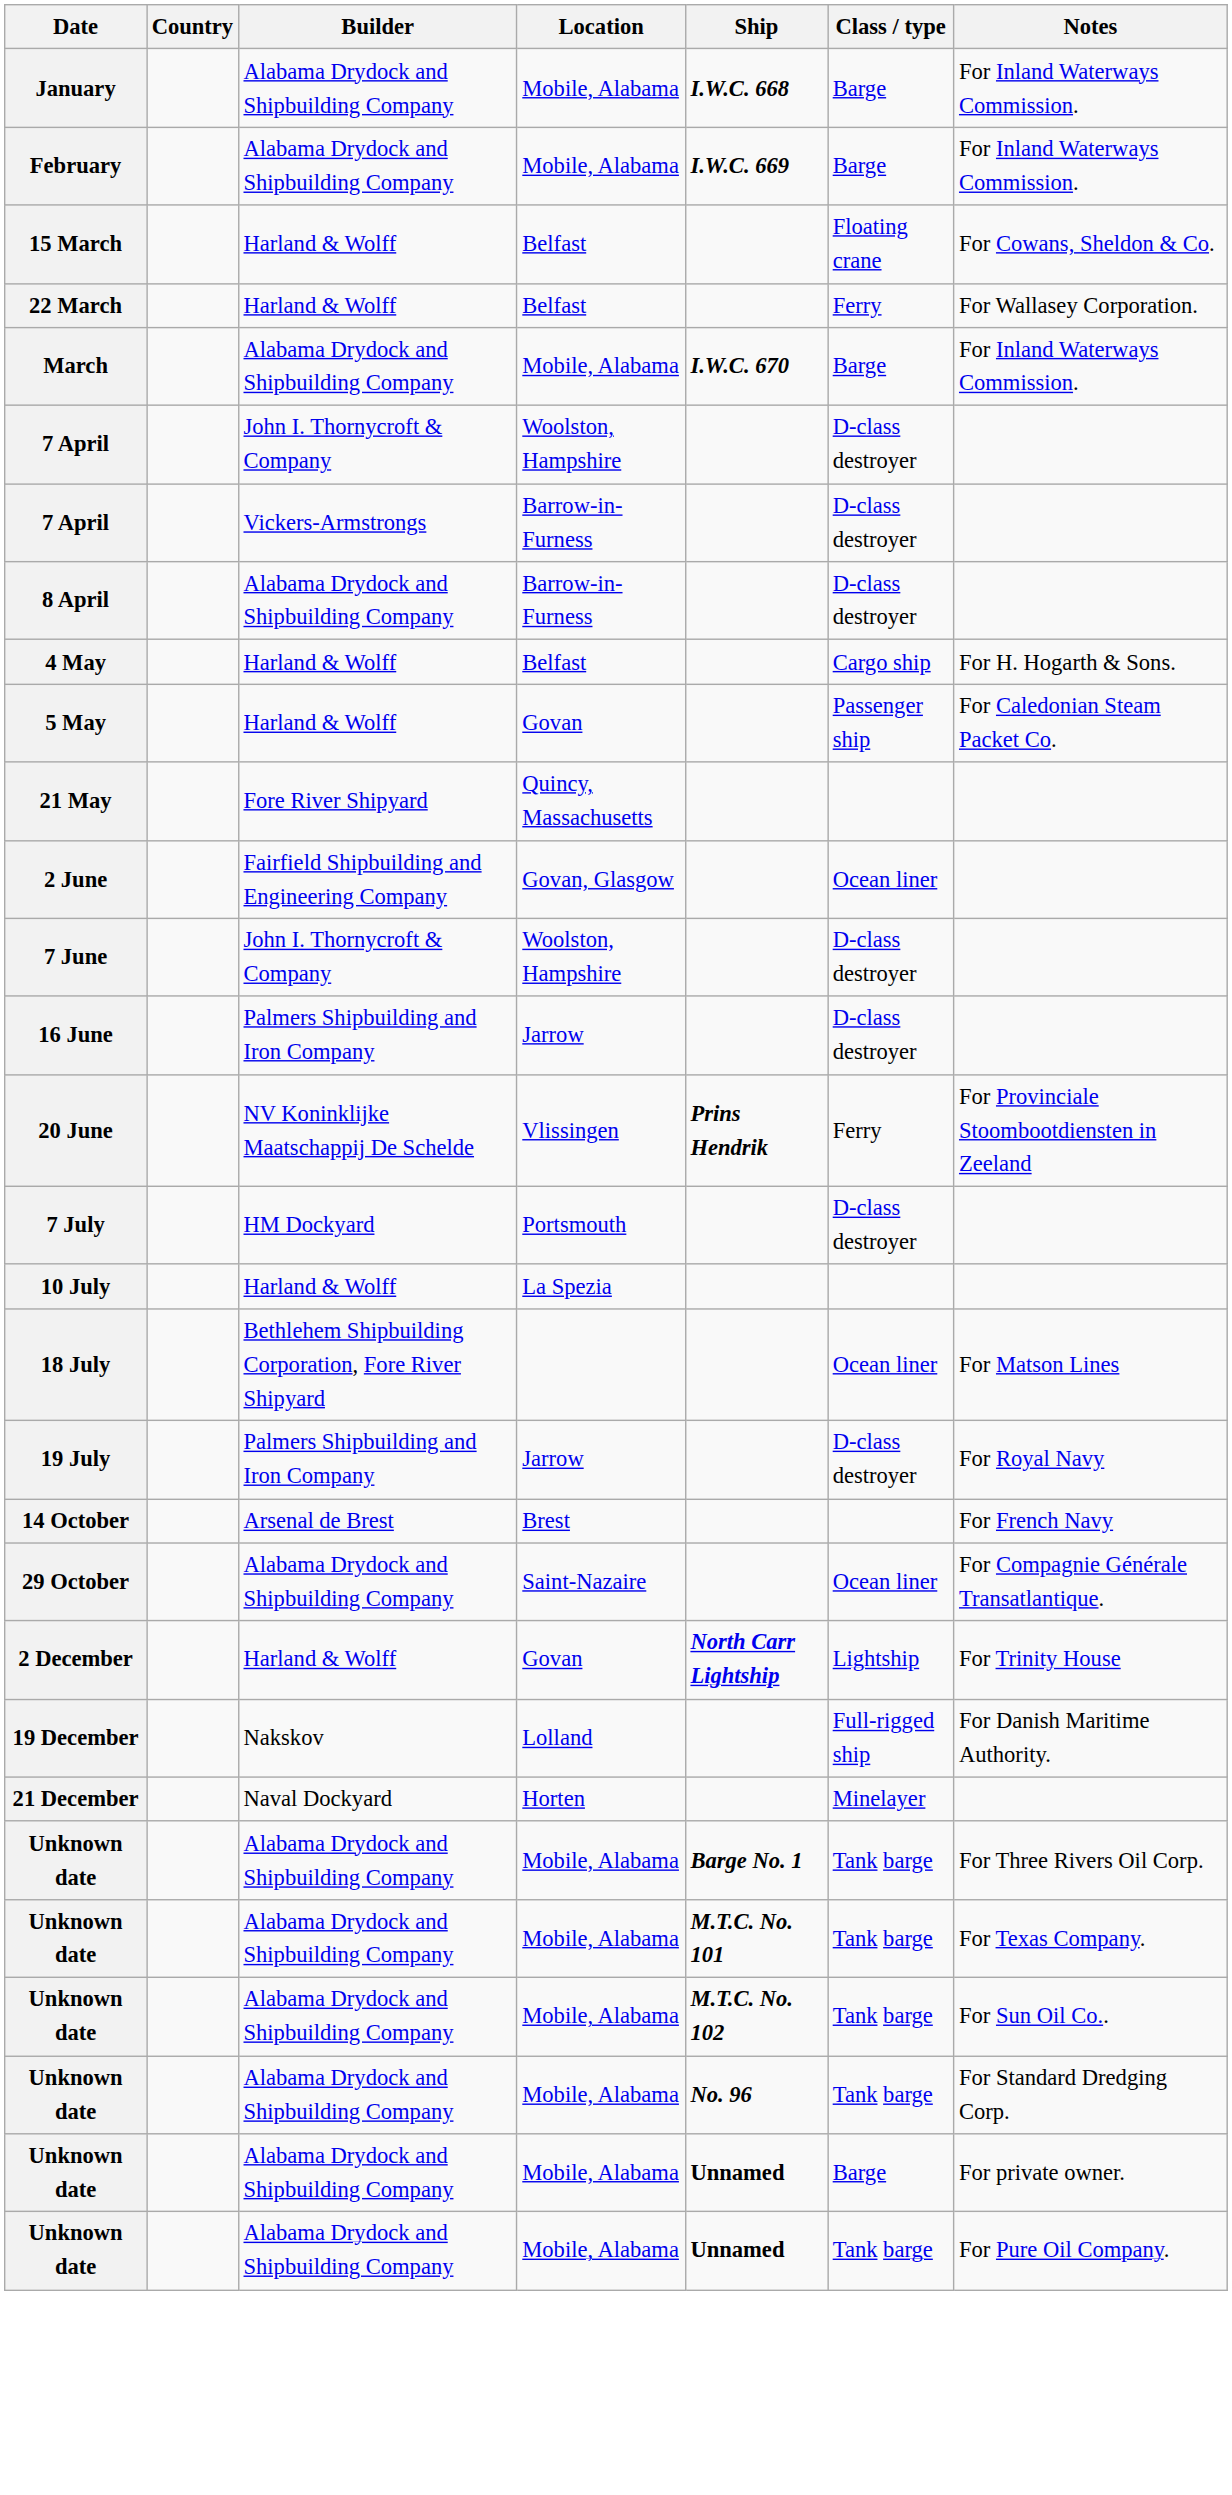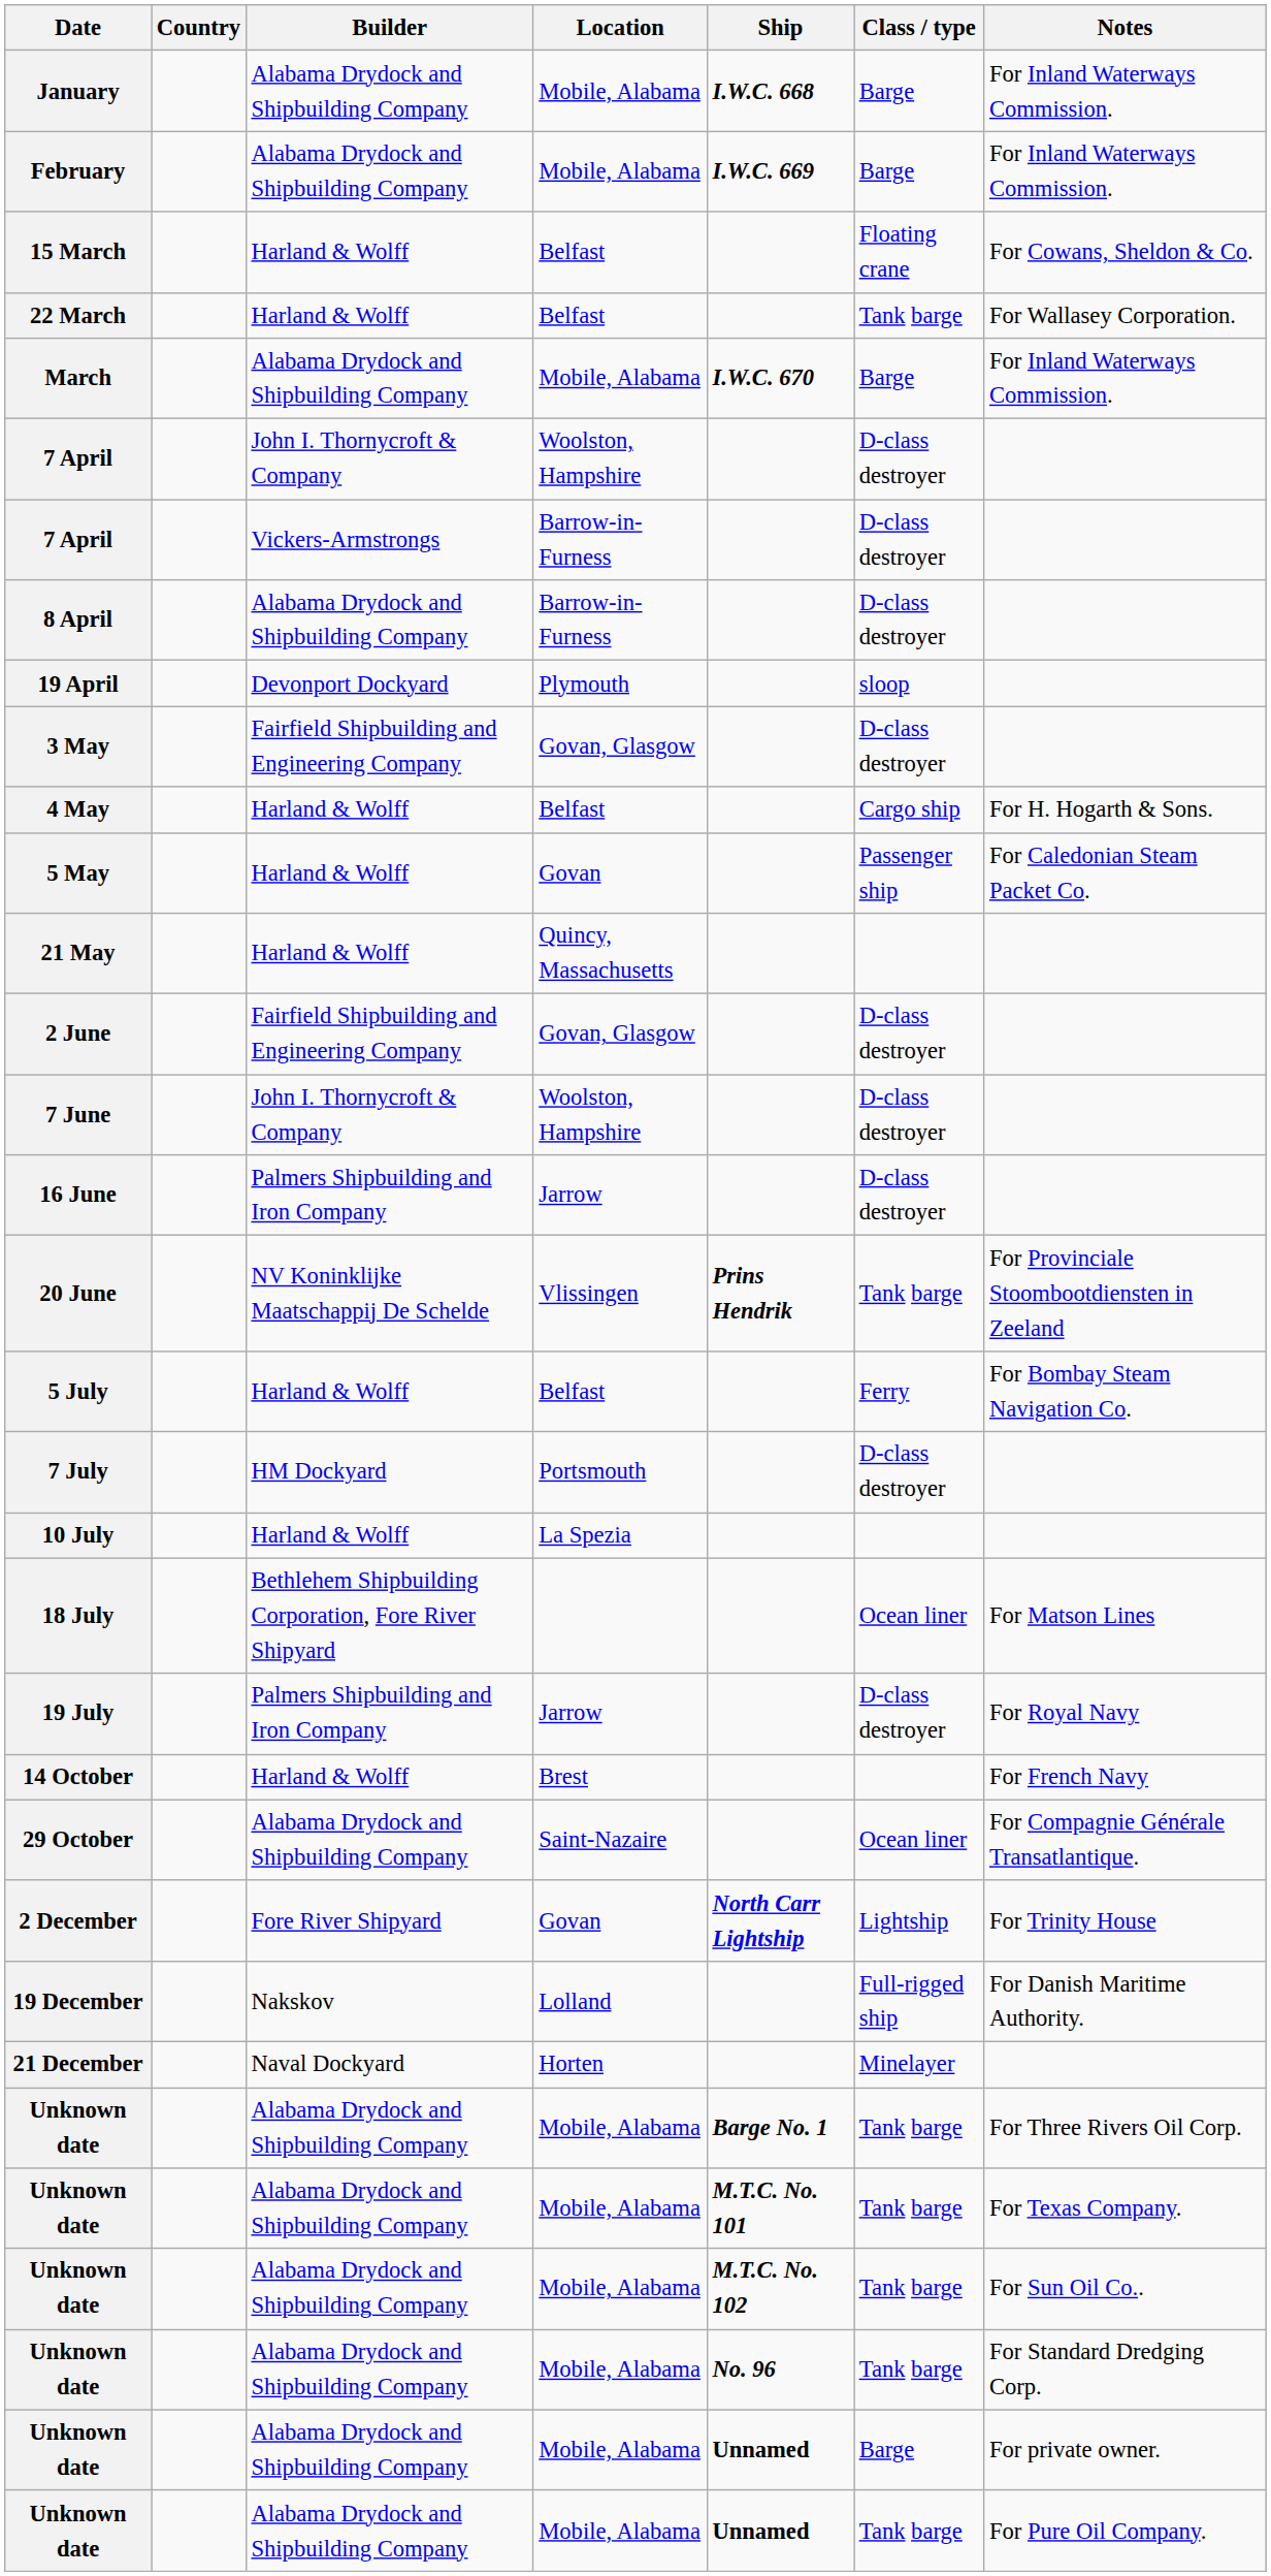22 March | Class / type: Ferry -> Tank barge
+ row: 19 April | Devonport Dockyard | Plymouth | sloop
+ row: 3 May | Fairfield Shipbuilding and Engineering Company | Govan, Glasgow | D-class destroyer
21 May | Builder: Fore River Shipyard -> Harland & Wolff
2 June | Class / type: Ocean liner -> D-class destroyer
20 June | Class / type: Ferry -> Tank barge
+ row: 5 July | Harland & Wolff | Belfast | Ferry | For Bombay Steam Navigation Co.
14 October | Builder: Arsenal de Brest -> Harland & Wolff
2 December | Builder: Harland & Wolff -> Fore River Shipyard
